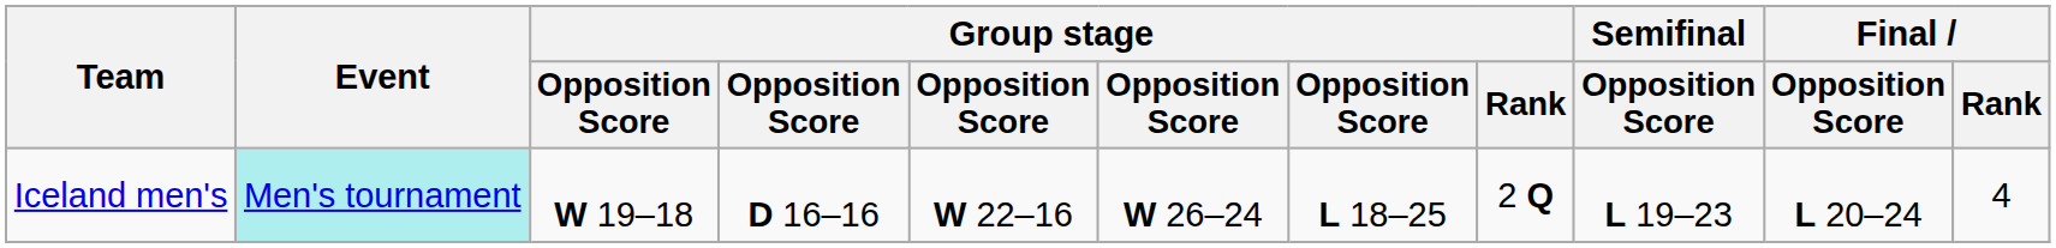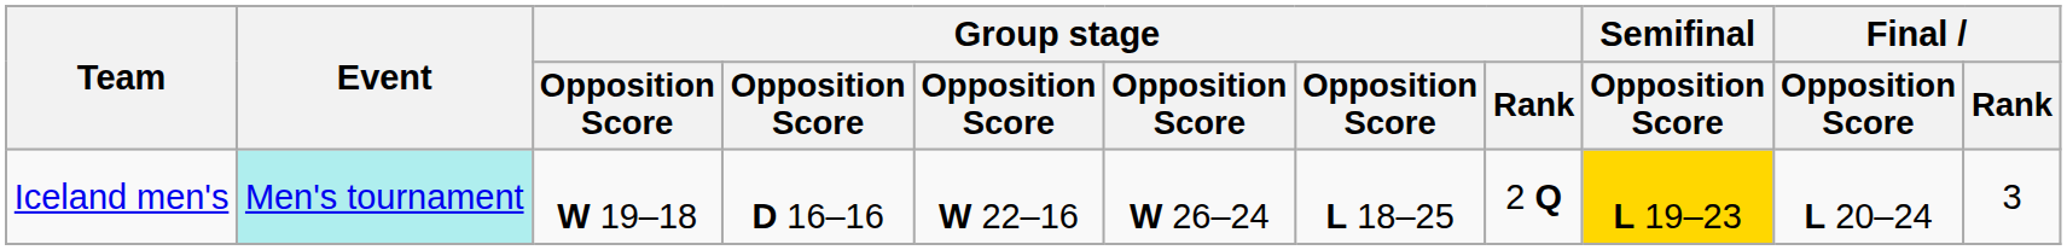Iceland men's | Semifinal / Opposition Score: no background -> gold background
Iceland men's | Final / Rank: 4 -> 3
